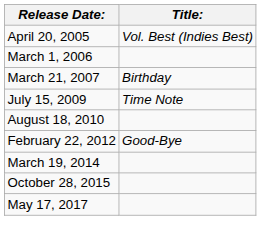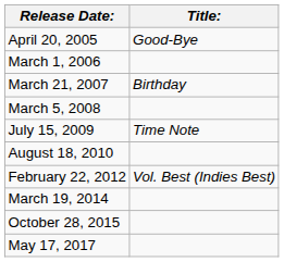April 20, 2005 | Title:: Vol. Best (Indies Best) -> Good-Bye
+ row: March 5, 2008
February 22, 2012 | Title:: Good-Bye -> Vol. Best (Indies Best)
